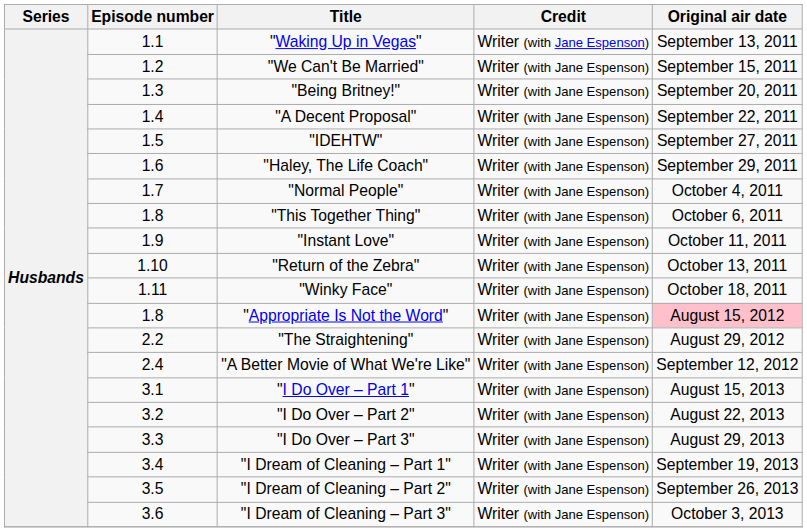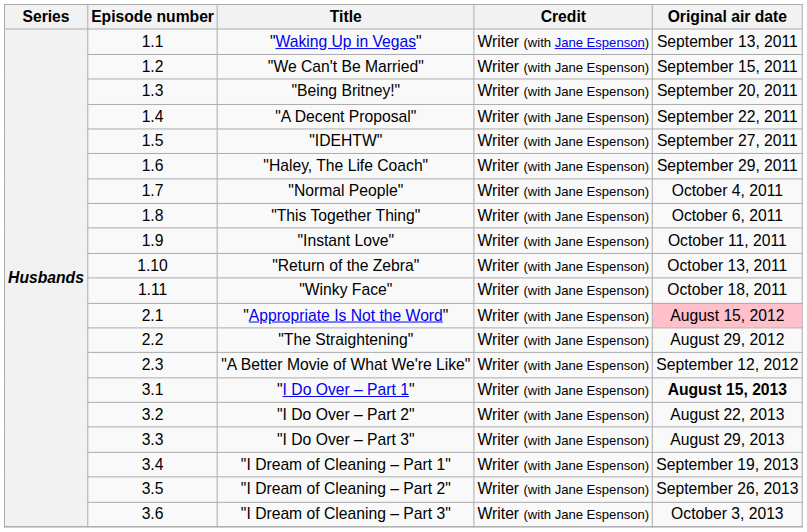"Appropriate Is Not the Word" | Episode number: 1.8 -> 2.1
"A Better Movie of What We're Like" | Episode number: 2.4 -> 2.3
"I Do Over – Part 1" | Original air date: normal -> bold
